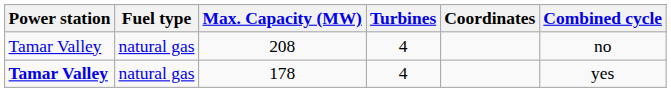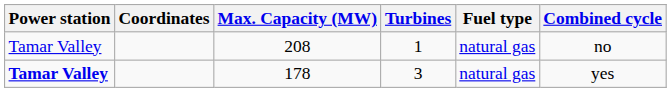columns swapped: Coordinates <-> Fuel type
208 | Turbines: 4 -> 1
178 | Turbines: 4 -> 3
